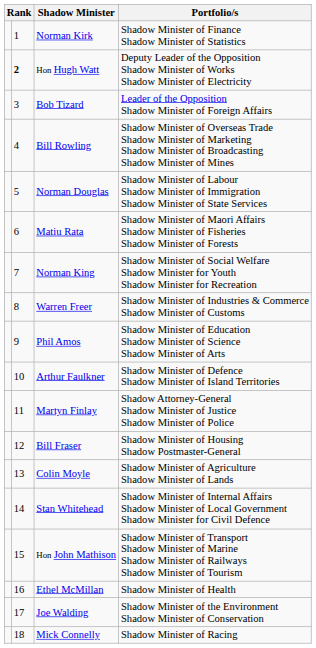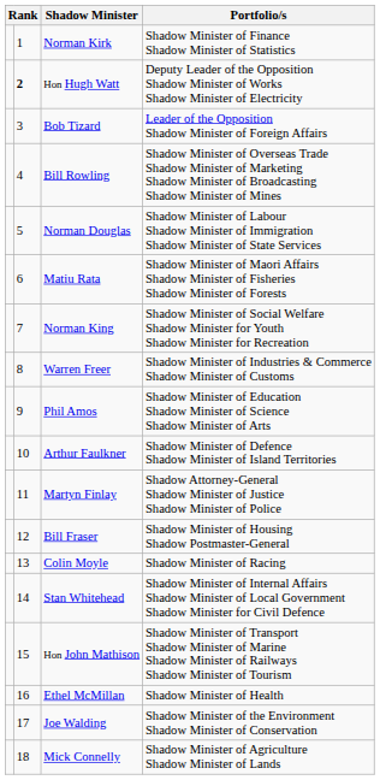Colin Moyle | Portfolio/s: Shadow Minister of Agriculture Shadow Minister of Lands -> Shadow Minister of Racing
Mick Connelly | Portfolio/s: Shadow Minister of Racing -> Shadow Minister of Agriculture Shadow Minister of Lands
